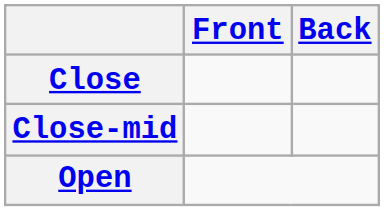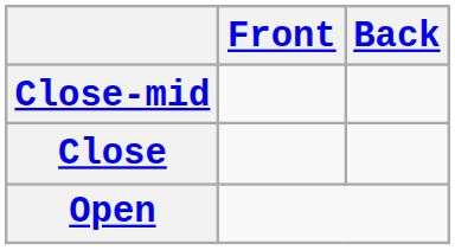rows swapped: Close <-> Close-mid
